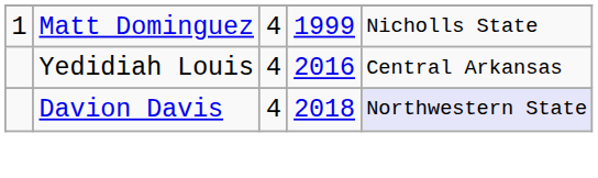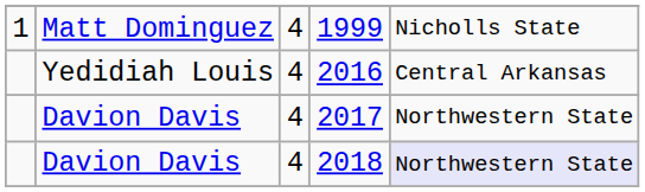+ row: Davion Davis | 4 | 2017 | Northwestern State
